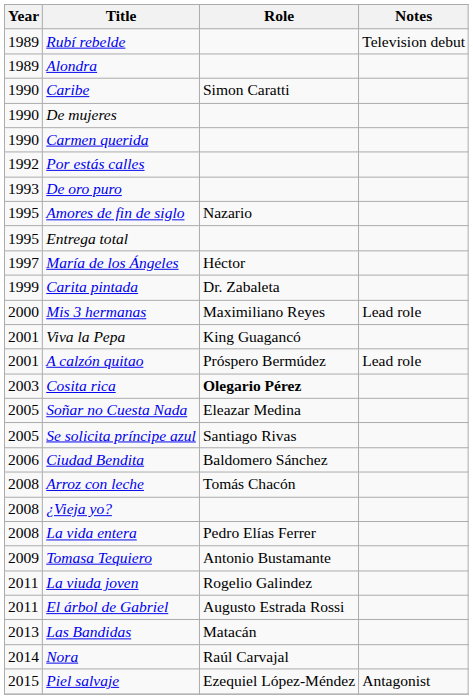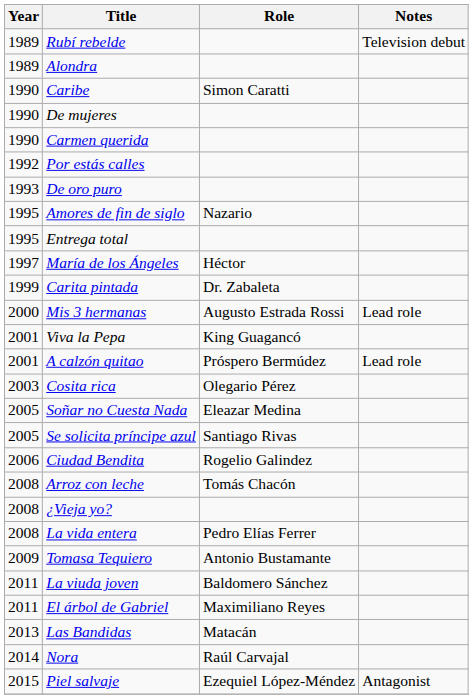Mis 3 hermanas | Role: Maximiliano Reyes -> Augusto Estrada Rossi
Cosita rica | Role: bold -> normal
Ciudad Bendita | Role: Baldomero Sánchez -> Rogelio Galindez
La viuda joven | Role: Rogelio Galindez -> Baldomero Sánchez
El árbol de Gabriel | Role: Augusto Estrada Rossi -> Maximiliano Reyes
